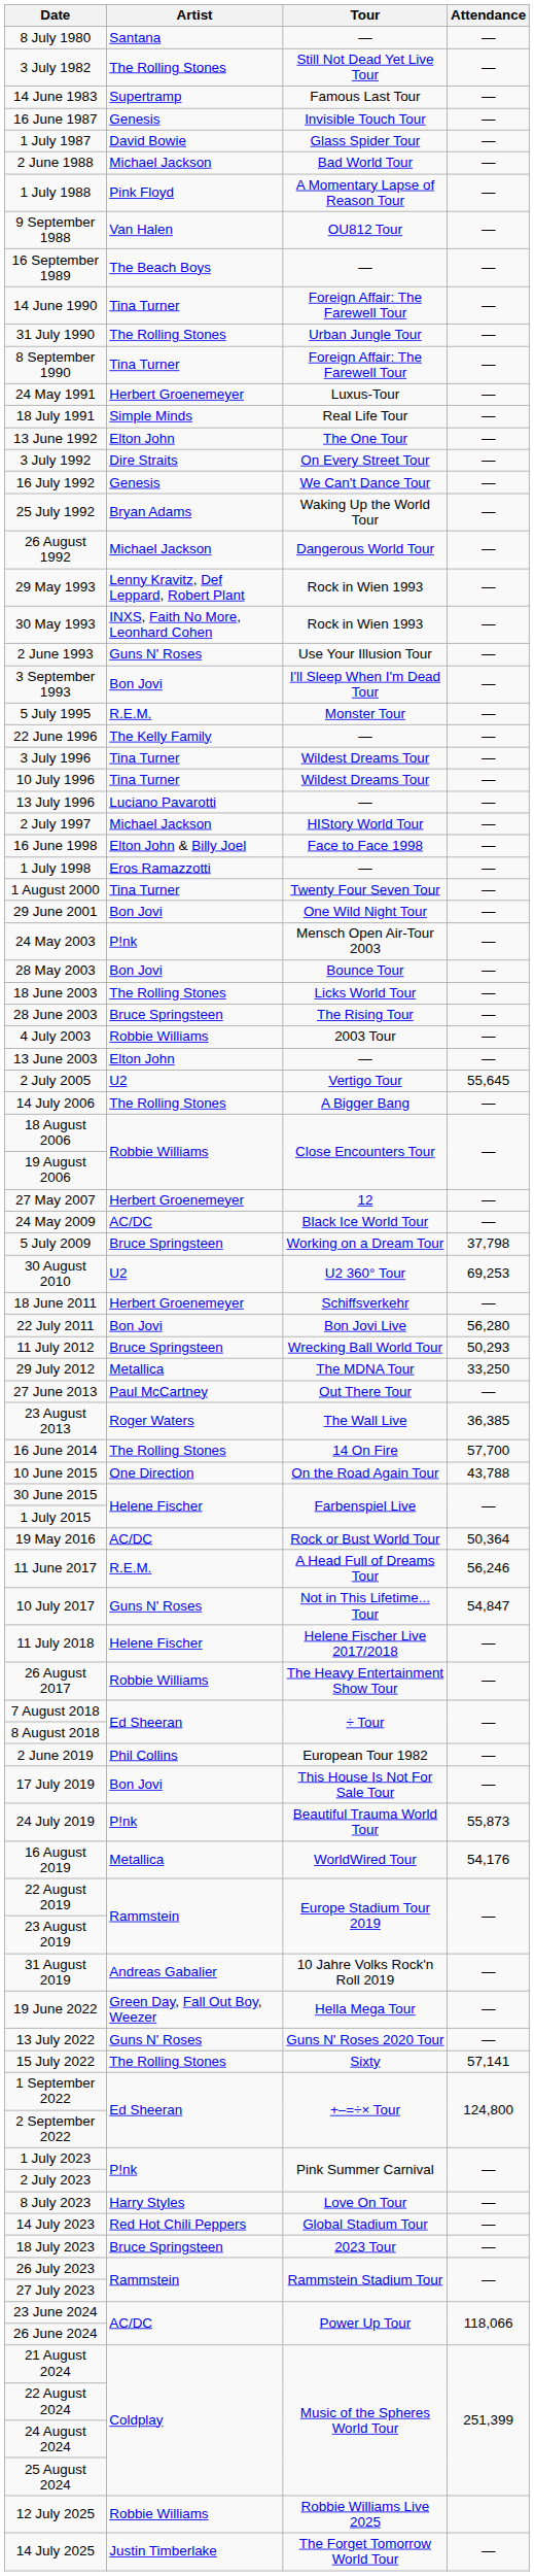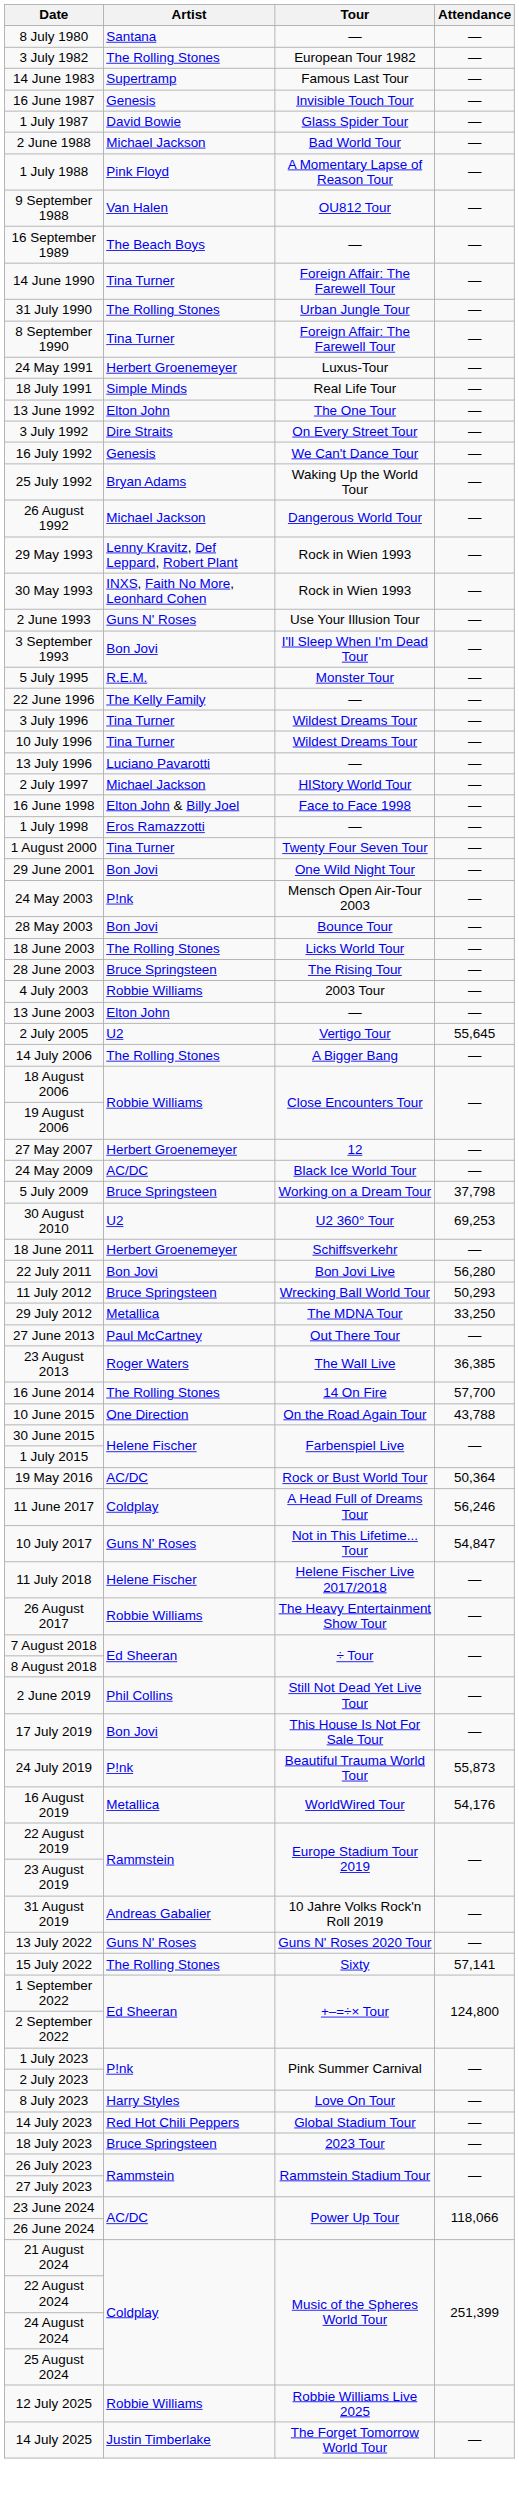3 July 1982 | Tour: Still Not Dead Yet Live Tour -> European Tour 1982
11 June 2017 | Artist: R.E.M. -> Coldplay
2 June 2019 | Tour: European Tour 1982 -> Still Not Dead Yet Live Tour
- row: 19 June 2022 | Green Day, Fall Out Boy, Weezer | Hella Mega Tour | —
